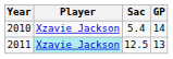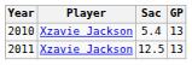2010 | GP: 14 -> 13
2011 | Player: paleturquoise background -> no background
